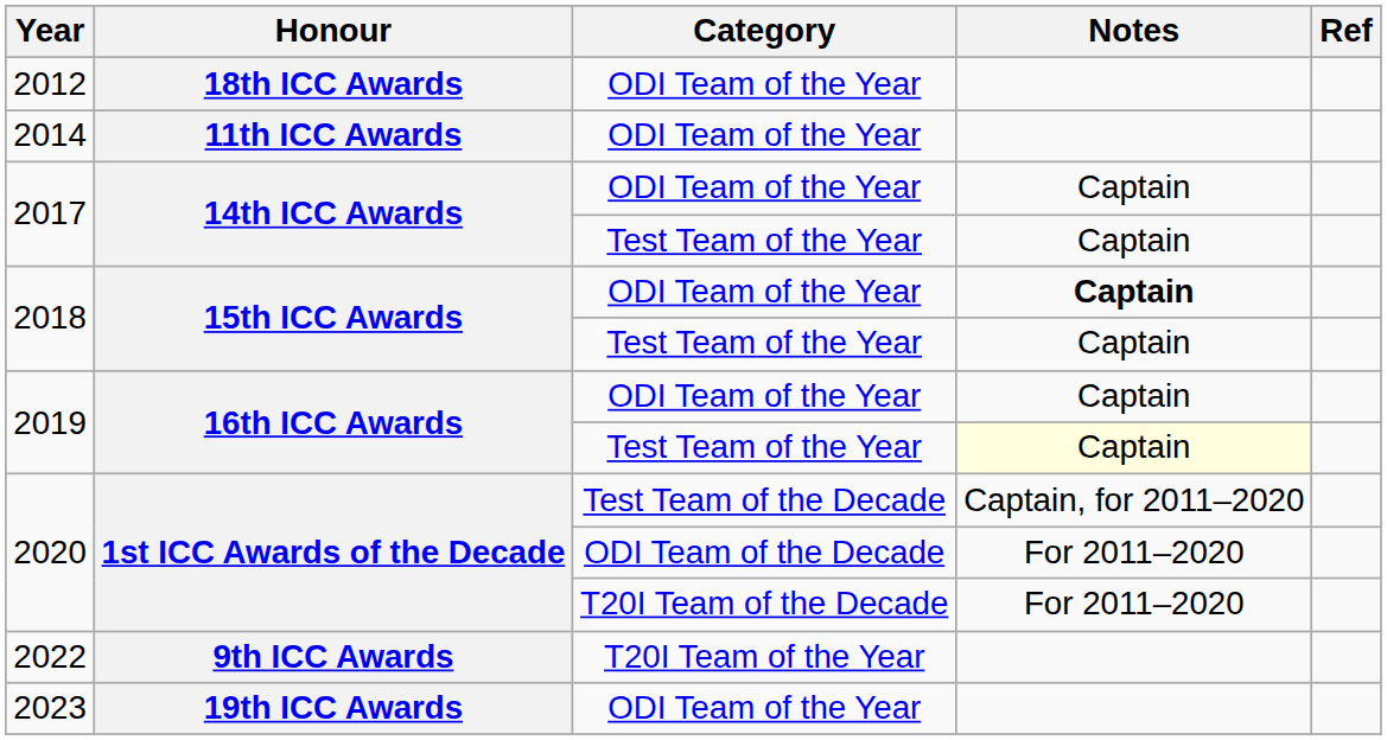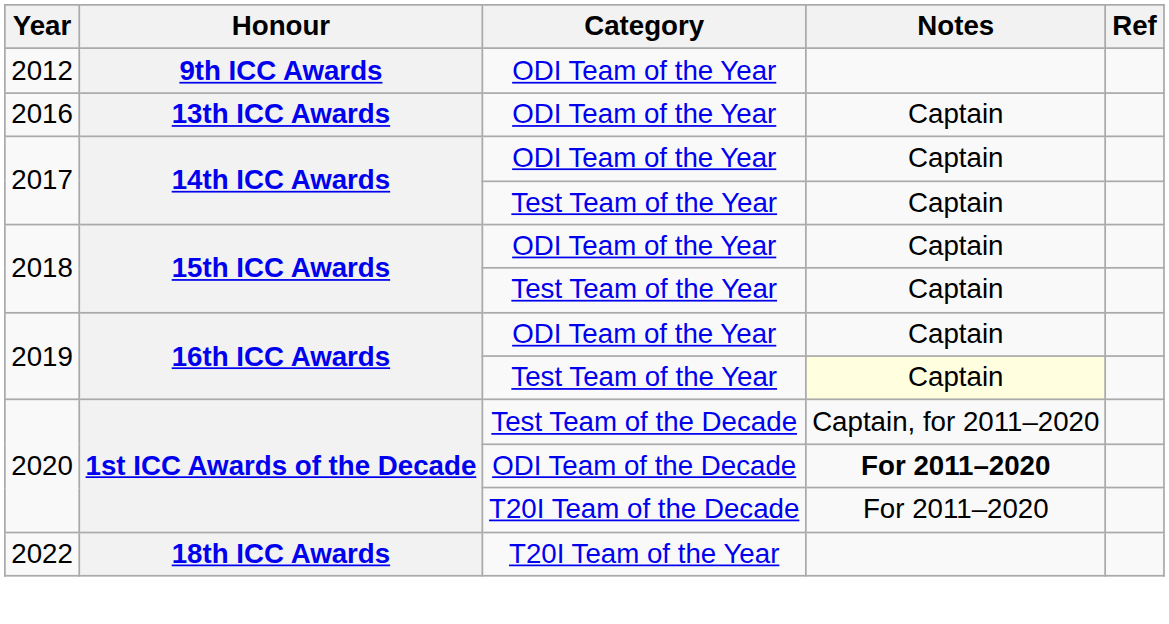2012 | Honour: 18th ICC Awards -> 9th ICC Awards
- row: 2014 | 11th ICC Awards | ODI Team of the Year
+ row: 2016 | 13th ICC Awards | ODI Team of the Year | Captain
2018 / ODI Team of the Year | Notes: bold -> normal
2020 / ODI Team of the Decade | Notes: normal -> bold
2022 | Honour: 9th ICC Awards -> 18th ICC Awards
- row: 2023 | 19th ICC Awards | ODI Team of the Year
